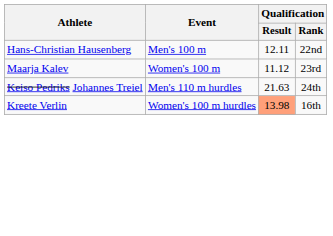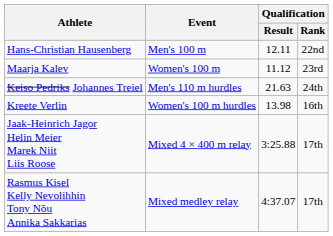Kreete Verlin | Qualification / Result: lightsalmon background -> no background
+ row: Jaak-Heinrich Jagor Helin Meier Marek Niit Liis Roose | Mixed 4 × 400 m relay | 3:25.88 | 17th
+ row: Rasmus Kisel Kelly Nevolihhin Tony Nõu Annika Sakkarias | Mixed medley relay | 4:37.07 | 17th
